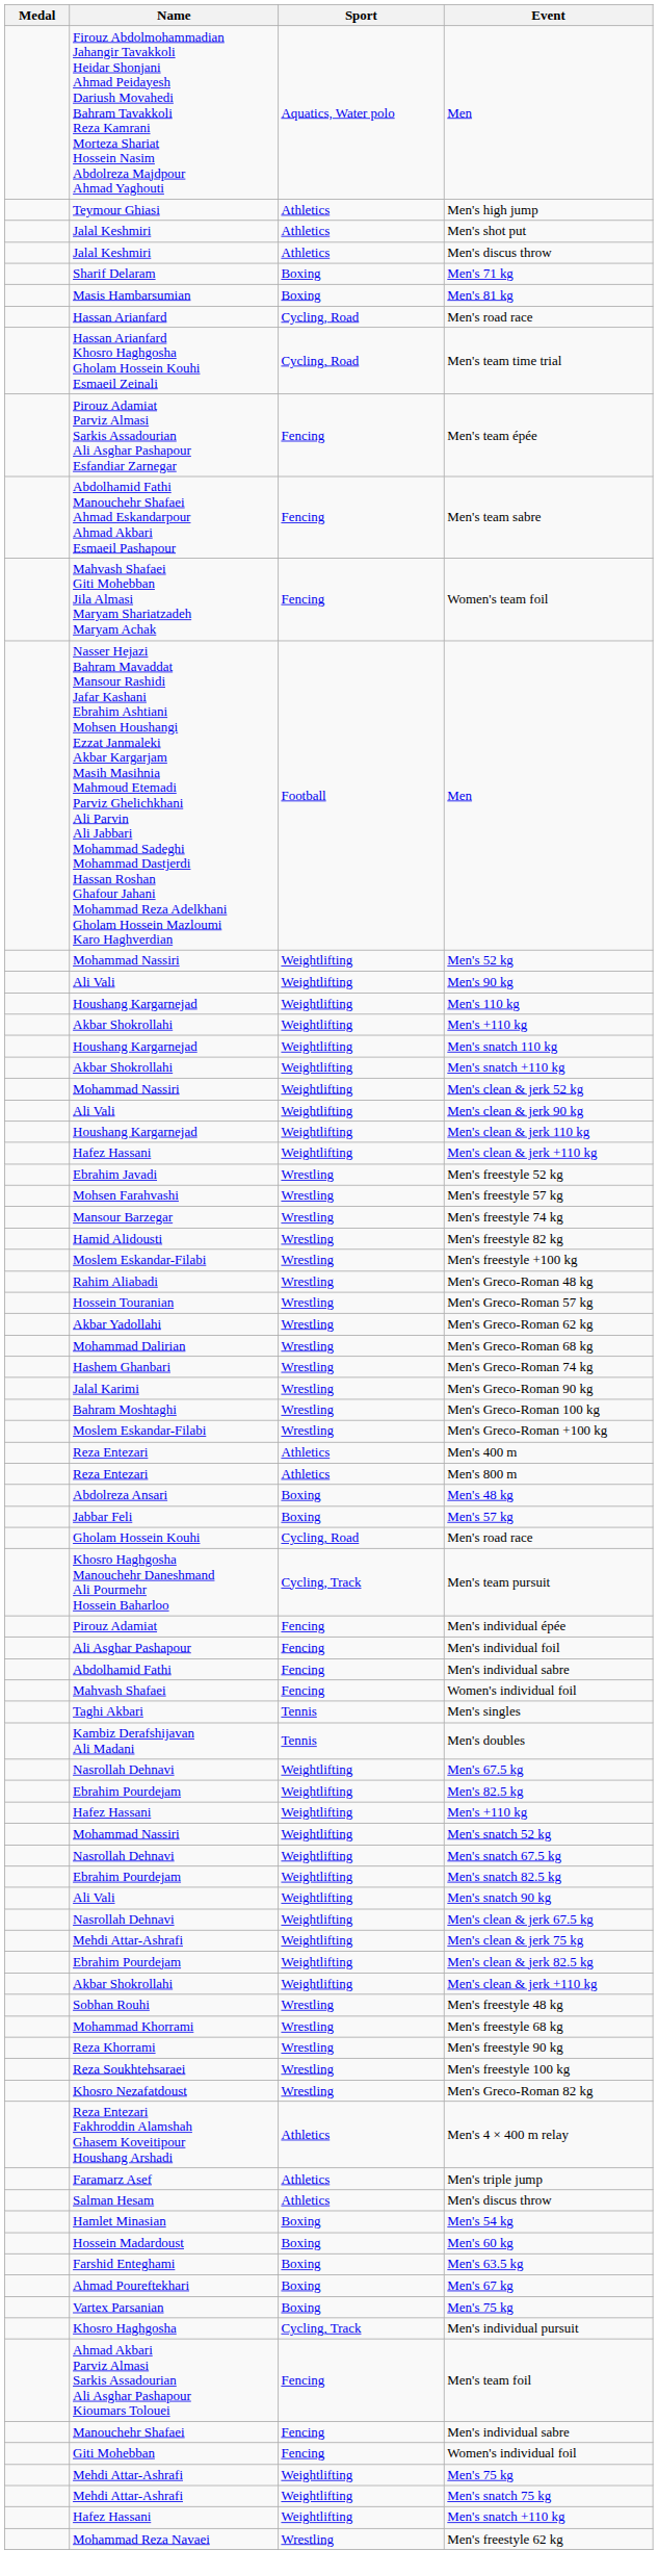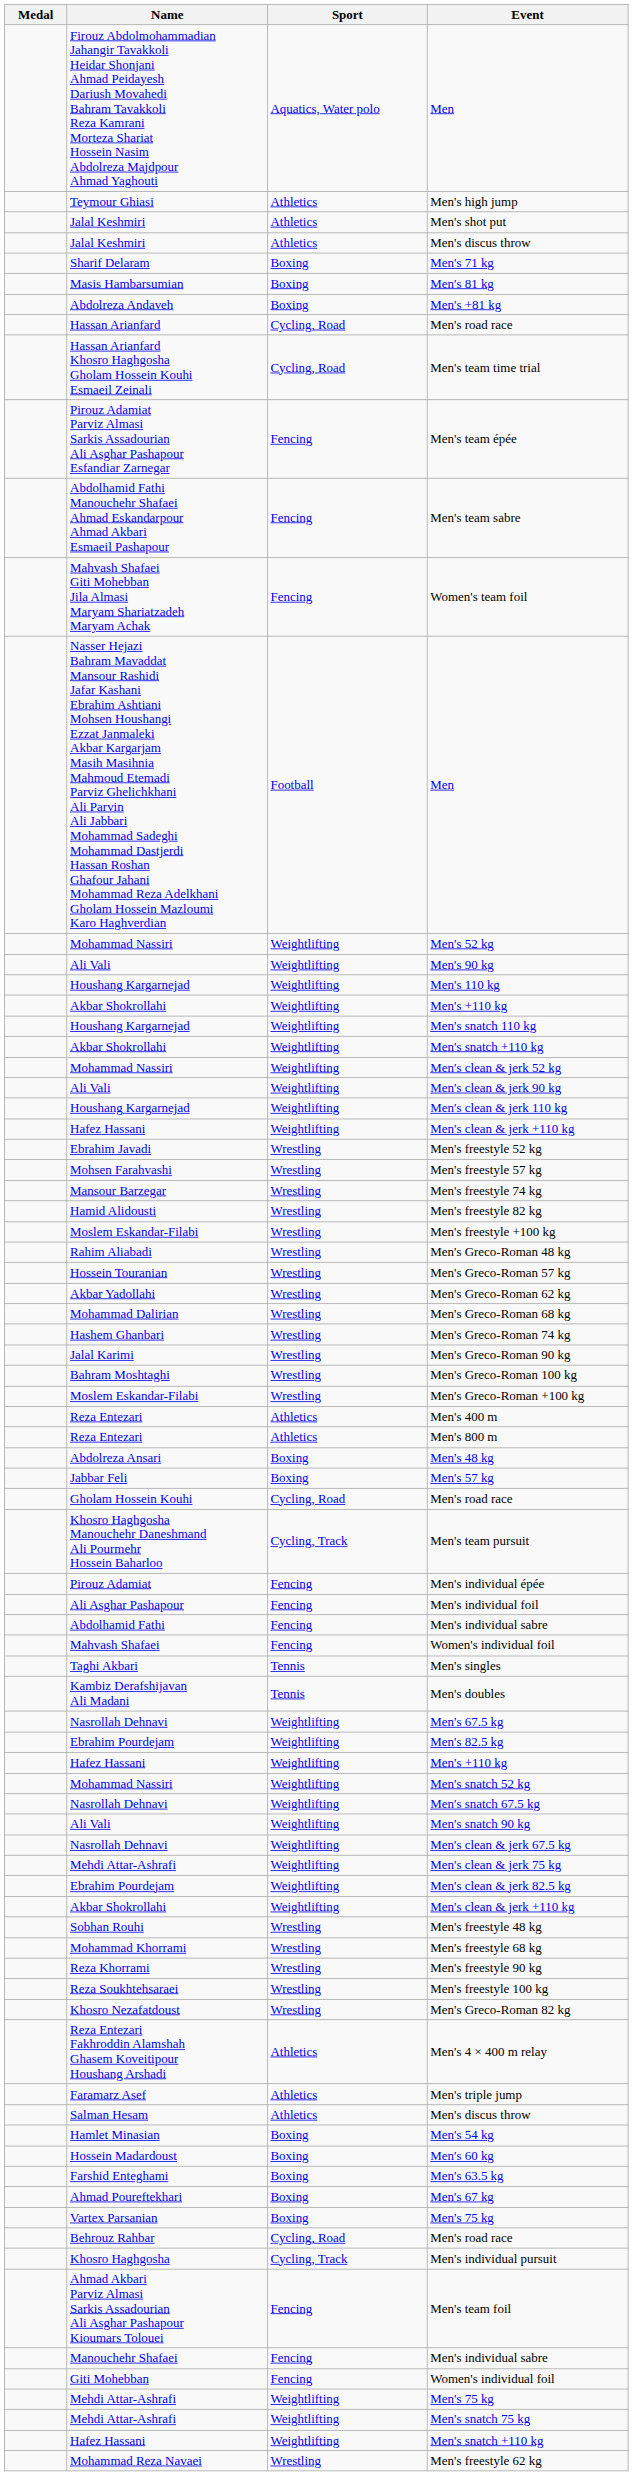+ row: Abdolreza Andaveh | Boxing | Men's +81 kg
- row: Ebrahim Pourdejam | Weightlifting | Men's snatch 82.5 kg
+ row: Behrouz Rahbar | Cycling, Road | Men's road race
